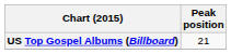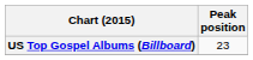US Top Gospel Albums (Billboard) | Peak position: 21 -> 23
